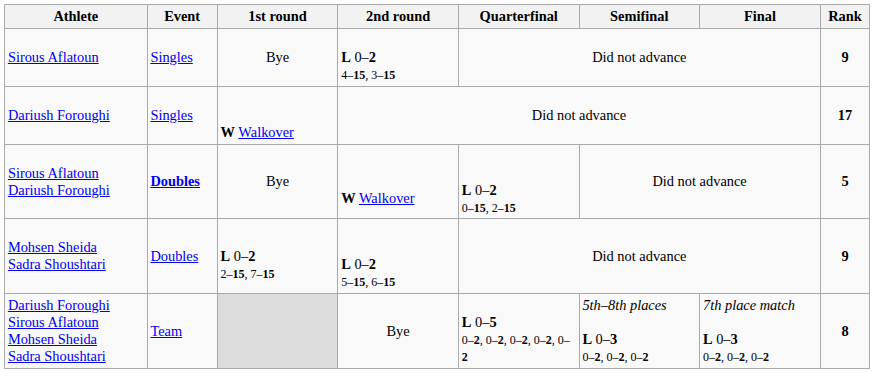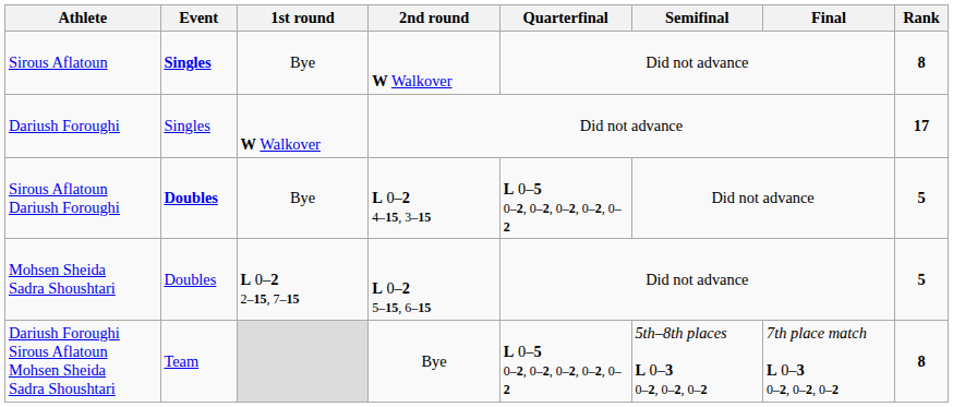Sirous Aflatoun | Event: normal -> bold
Sirous Aflatoun | 2nd round: L 0–2 4–15, 3–15 -> W Walkover
Sirous Aflatoun | Rank: 9 -> 8
Sirous Aflatoun Dariush Foroughi | 2nd round: W Walkover -> L 0–2 4–15, 3–15
Sirous Aflatoun Dariush Foroughi | Quarterfinal: L 0–2 0–15, 2–15 -> L 0–5 0–2, 0–2, 0–2, 0–2, 0–2
Mohsen Sheida Sadra Shoushtari | Rank: 9 -> 5
